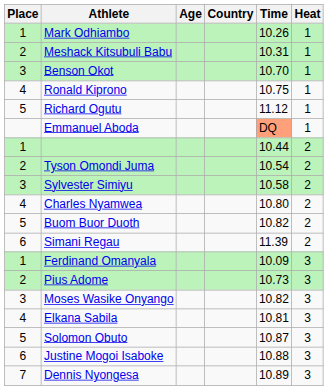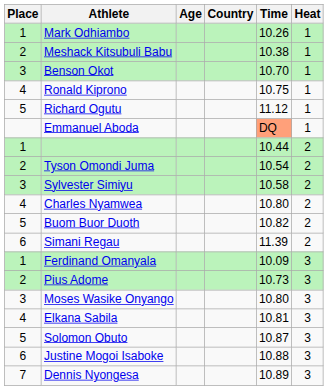Meshack Kitsubuli Babu | Time: 10.31 -> 10.38
Moses Wasike Onyango | Time: 10.82 -> 10.80
